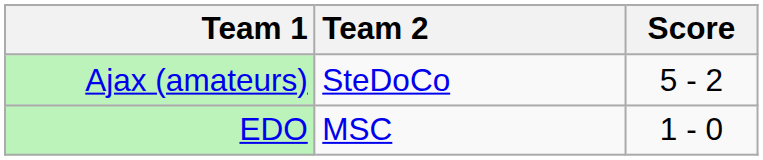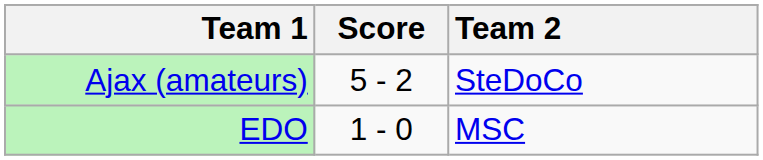columns swapped: Score <-> Team 2
